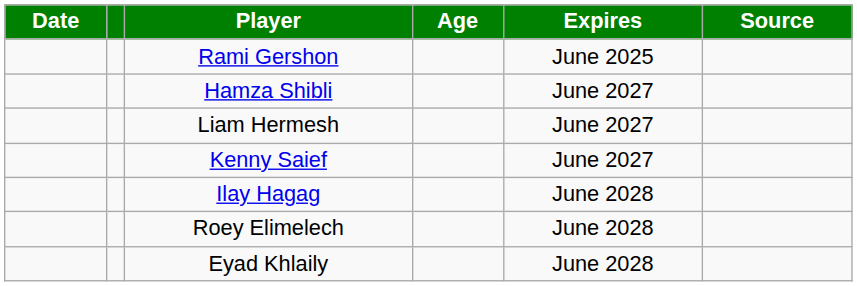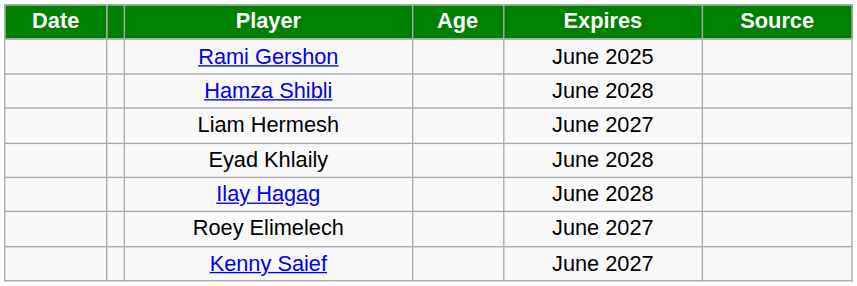Hamza Shibli | Expires: June 2027 -> June 2028
rows swapped: Eyad Khlaily <-> Kenny Saief
Roey Elimelech | Expires: June 2028 -> June 2027
